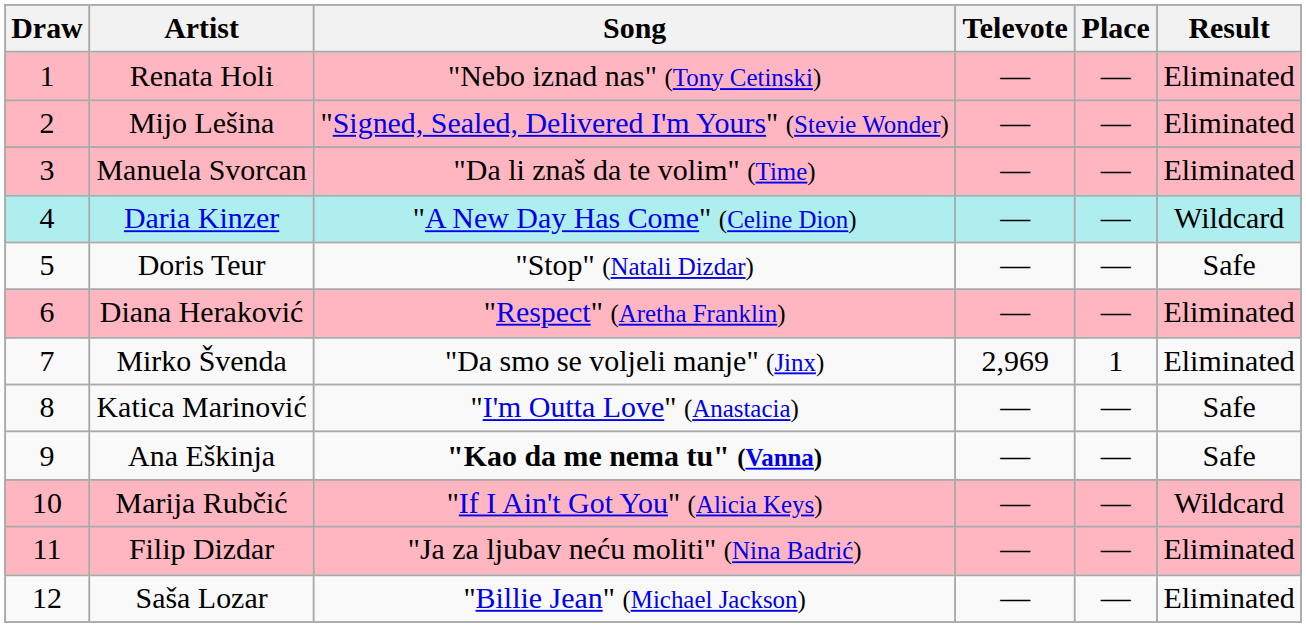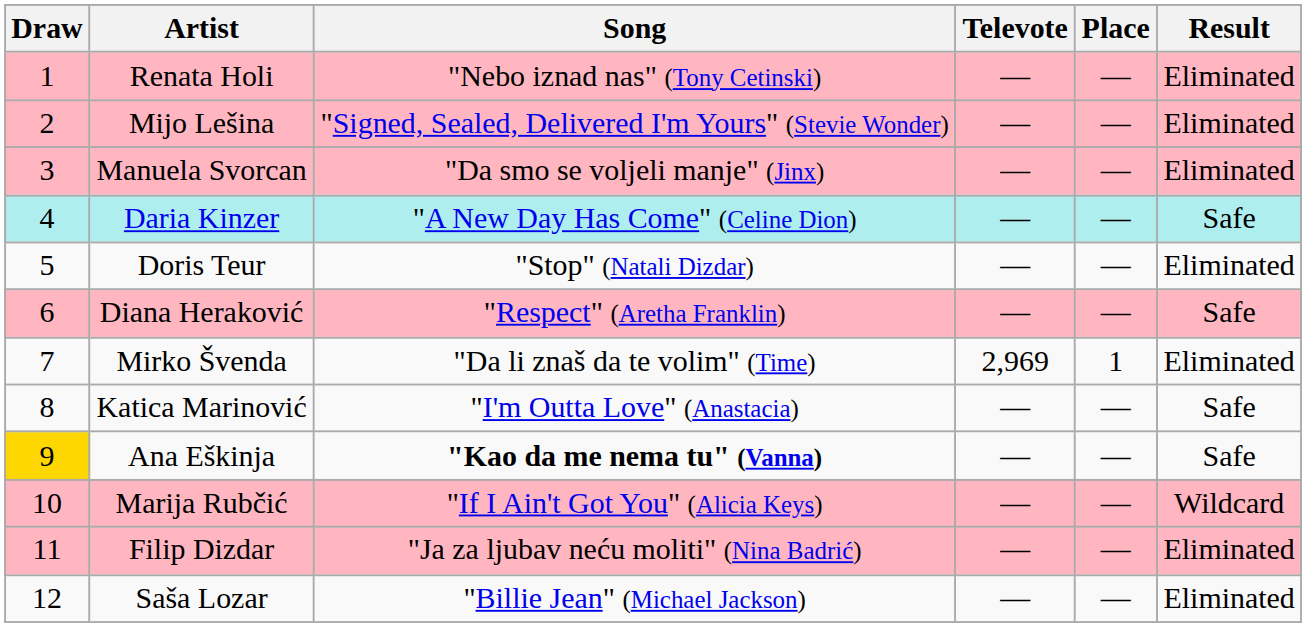Manuela Svorcan | Song: "Da li znaš da te volim" (Time) -> "Da smo se voljeli manje" (Jinx)
Daria Kinzer | Result: Wildcard -> Safe
Doris Teur | Result: Safe -> Eliminated
Diana Heraković | Result: Eliminated -> Safe
Mirko Švenda | Song: "Da smo se voljeli manje" (Jinx) -> "Da li znaš da te volim" (Time)
Ana Eškinja | Draw: no background -> gold background
